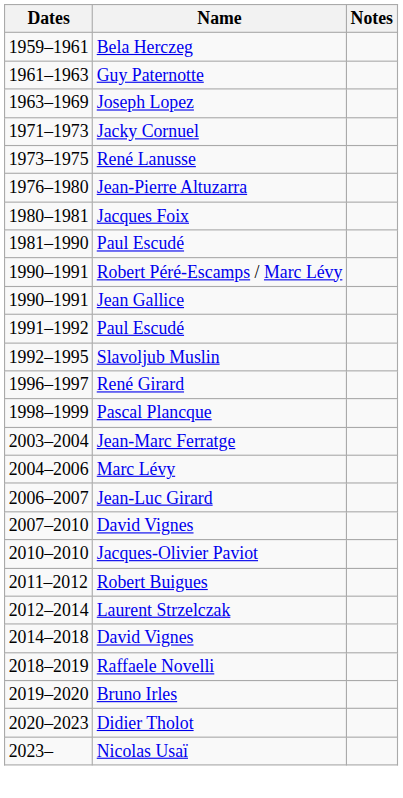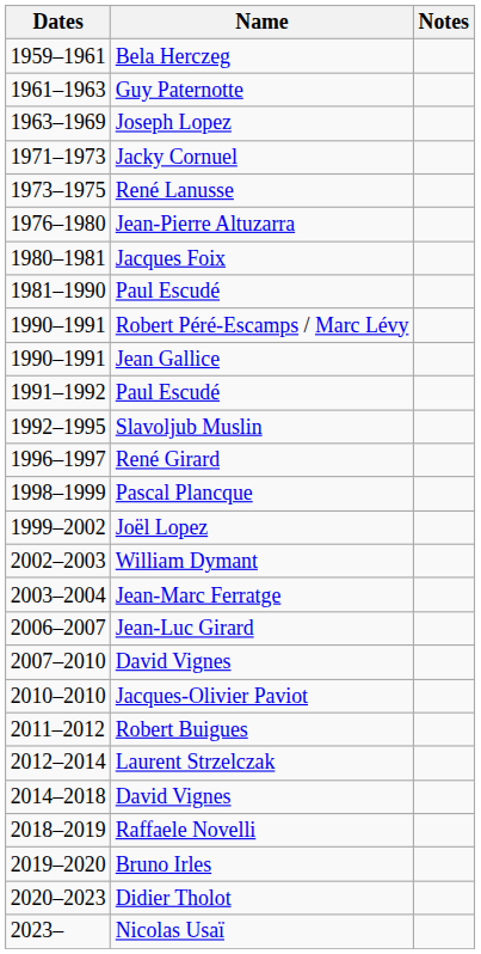+ row: 1999–2002 | Joël Lopez
+ row: 2002–2003 | William Dymant
- row: 2004–2006 | Marc Lévy
